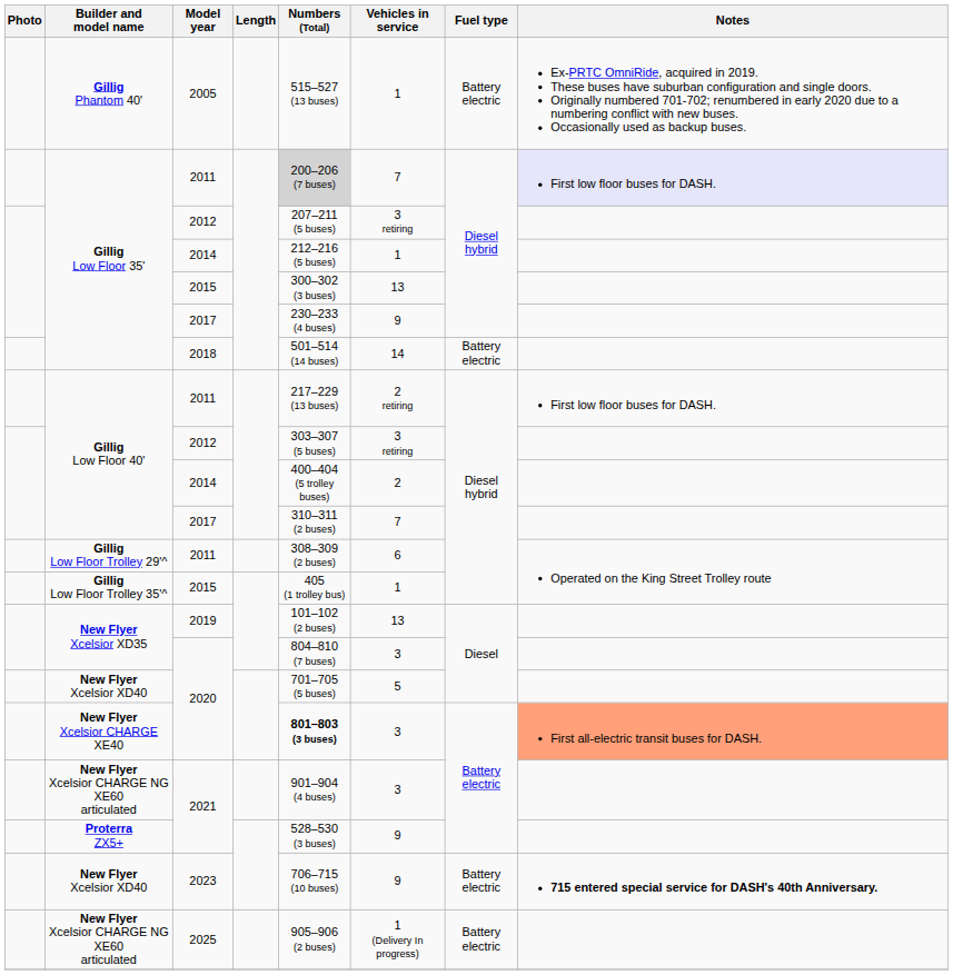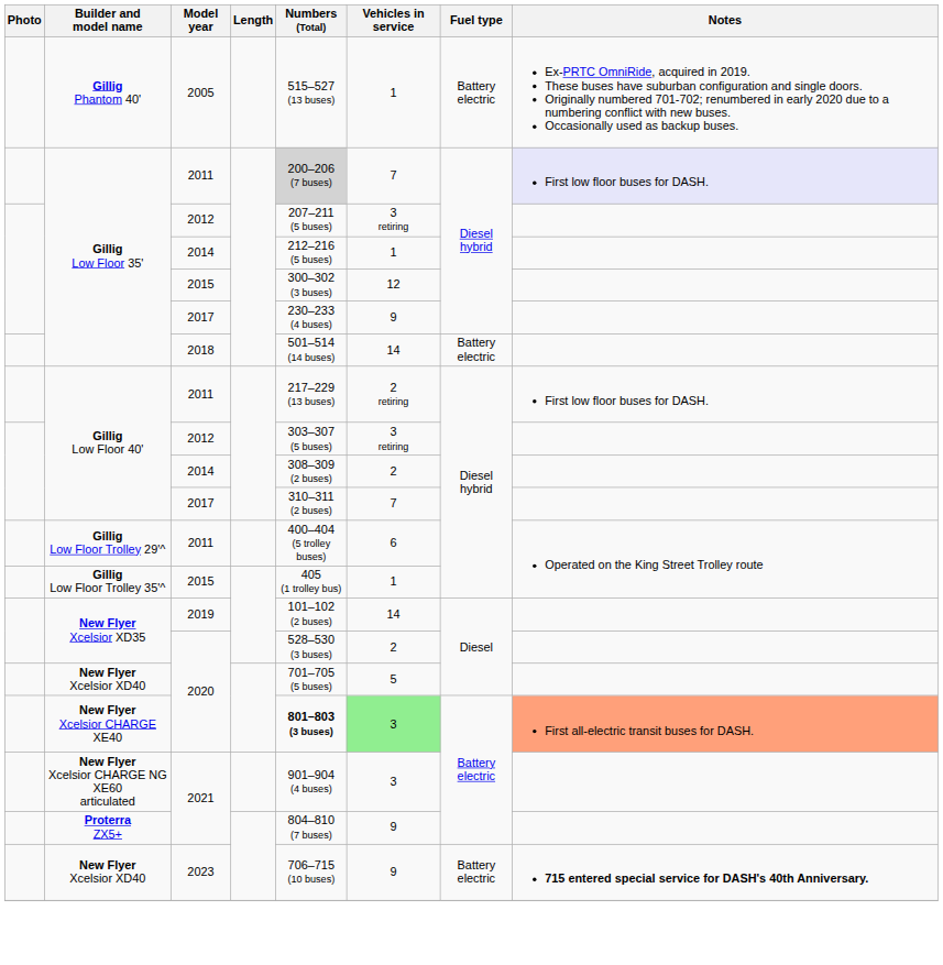Gillig Low Floor 35' / 2015 | Vehicles in service: 13 -> 12
Gillig Low Floor 40' / 2014 | Numbers (Total): 400–404 (5 trolley buses) -> 308–309 (2 buses)
Gillig Low Floor Trolley 29'^ / 2011 | Numbers (Total): 308–309 (2 buses) -> 400–404 (5 trolley buses)
2019 | Vehicles in service: 13 -> 14
New Flyer Xcelsior XD35 / 2020 | Numbers (Total): 804–810 (7 buses) -> 528–530 (3 buses)
New Flyer Xcelsior XD35 / 2020 | Vehicles in service: 3 -> 2
New Flyer Xcelsior CHARGE XE40 / 2020 | Vehicles in service: no background -> lightgreen background
Proterra ZX5+ / 2021 | Numbers (Total): 528–530 (3 buses) -> 804–810 (7 buses)
- row: New Flyer Xcelsior CHARGE NG XE60 articulated | 2025 | 905–906 (2 buses) | 1 (Delivery In progress) | Battery electric
